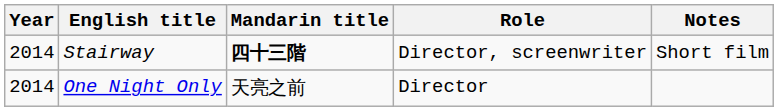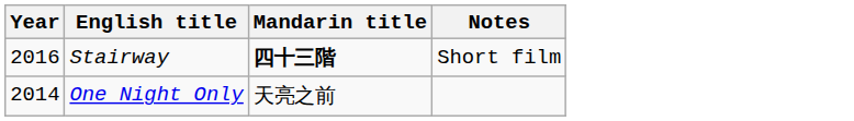- column: Role | Director, screenwriter | Director
Stairway | Year: 2014 -> 2016
